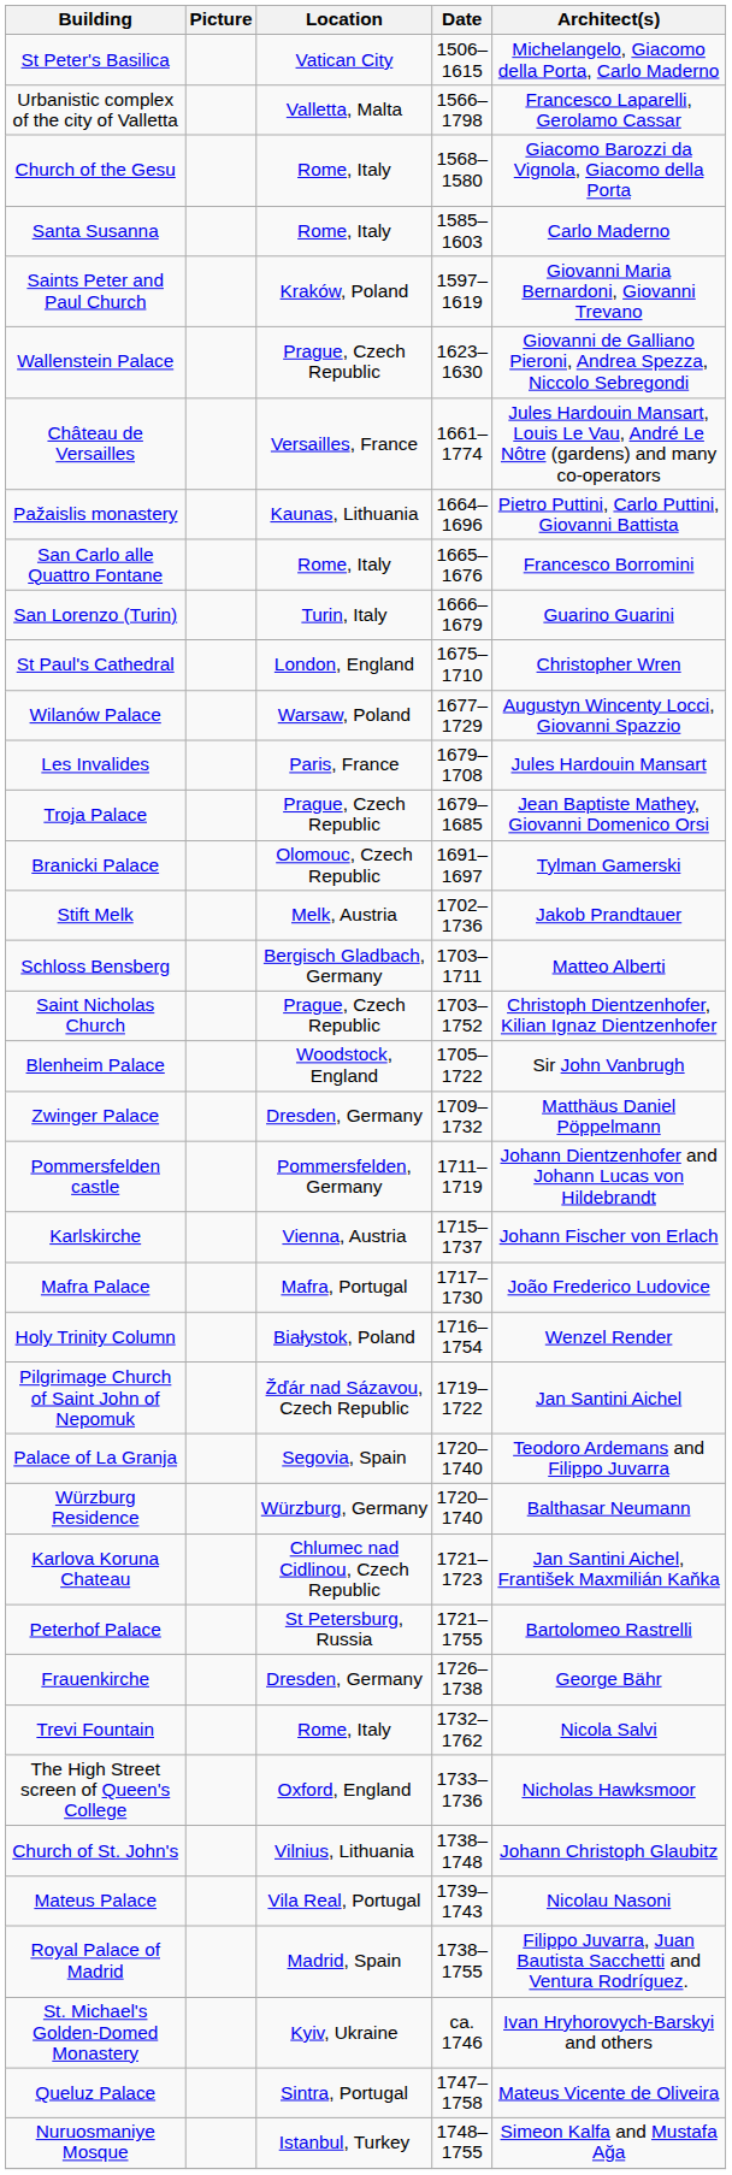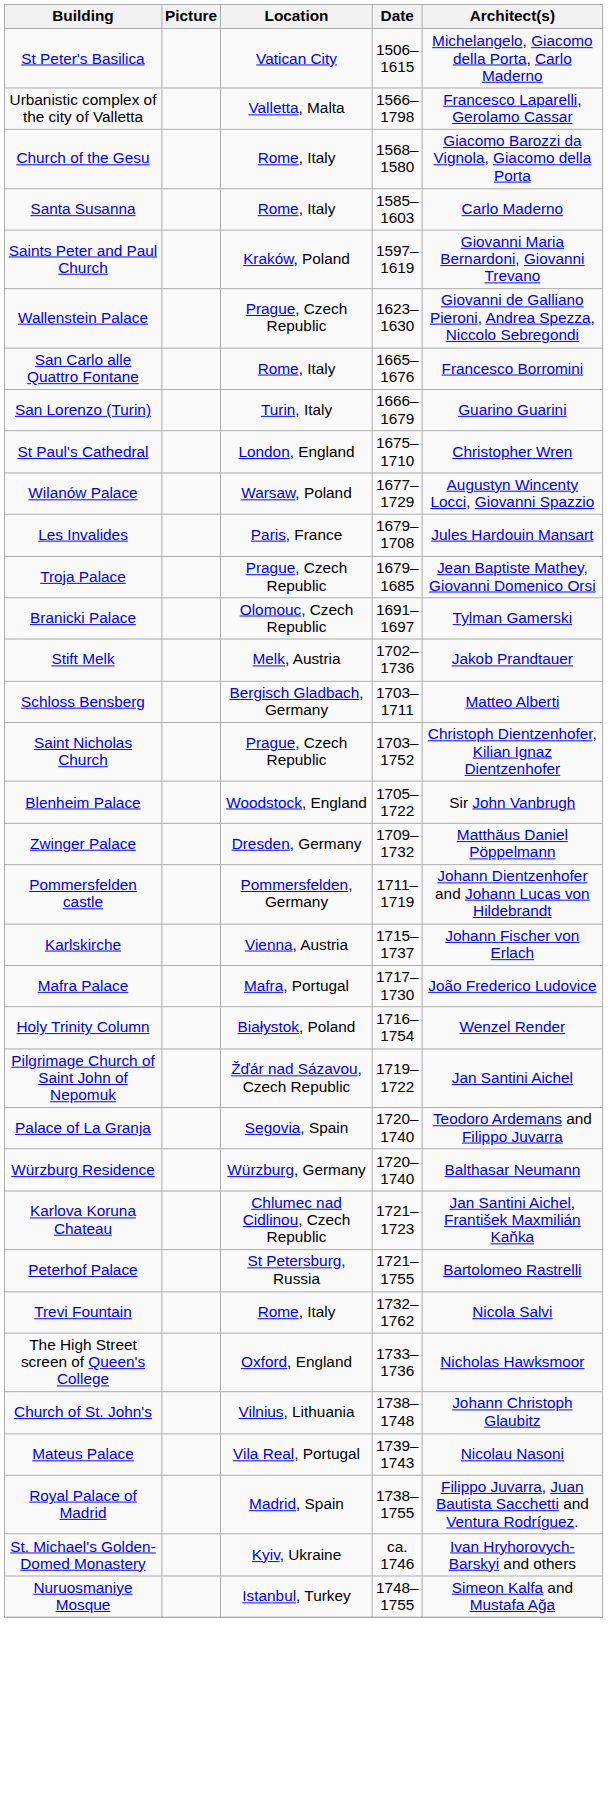- row: Château de Versailles | Versailles, France | 1661–1774 | Jules Hardouin Mansart, Louis Le Vau, André Le Nôtre (gardens) and many co-operators
- row: Pažaislis monastery | Kaunas, Lithuania | 1664–1696 | Pietro Puttini, Carlo Puttini, Giovanni Battista
- row: Frauenkirche | Dresden, Germany | 1726–1738 | George Bähr
- row: Queluz Palace | Sintra, Portugal | 1747–1758 | Mateus Vicente de Oliveira
